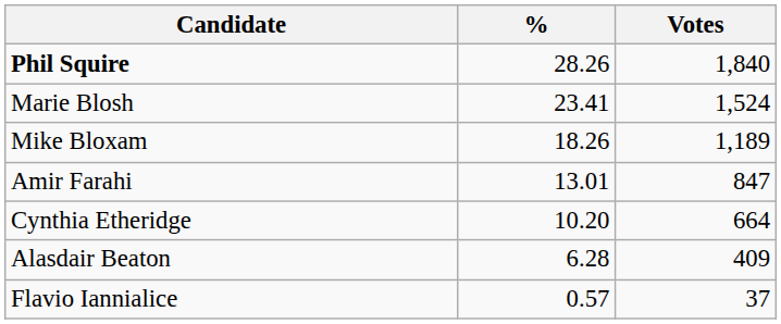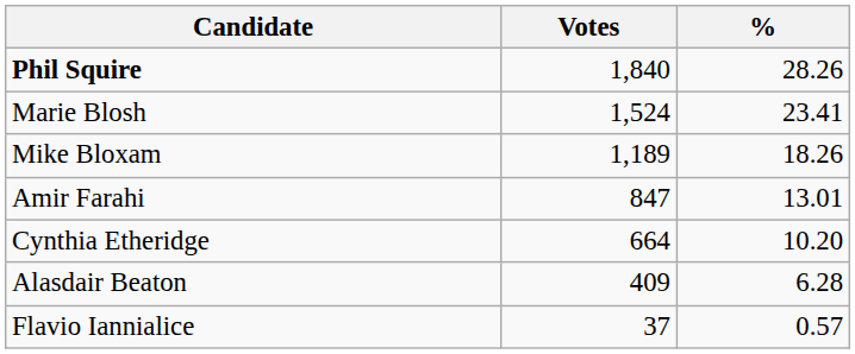columns swapped: Votes <-> %
